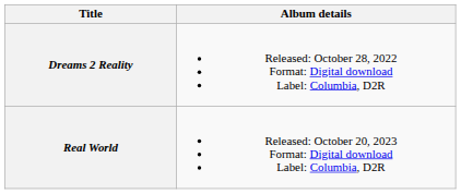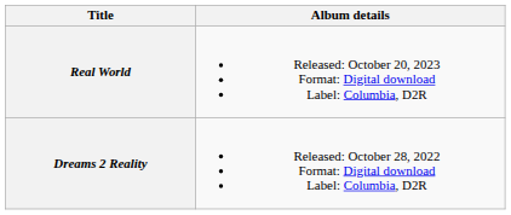rows swapped: Dreams 2 Reality <-> Real World
